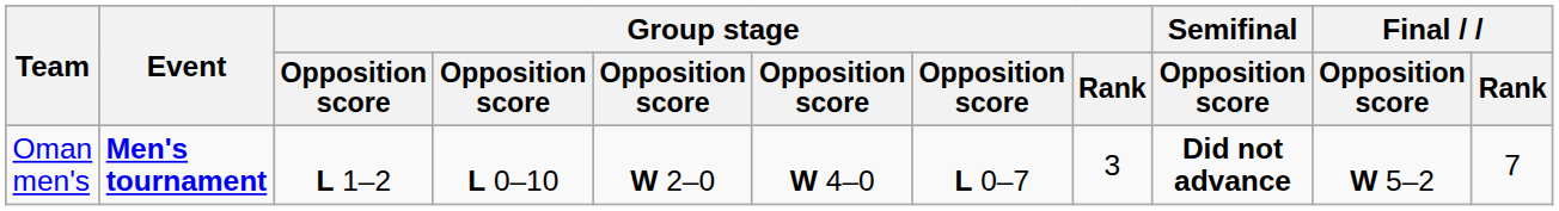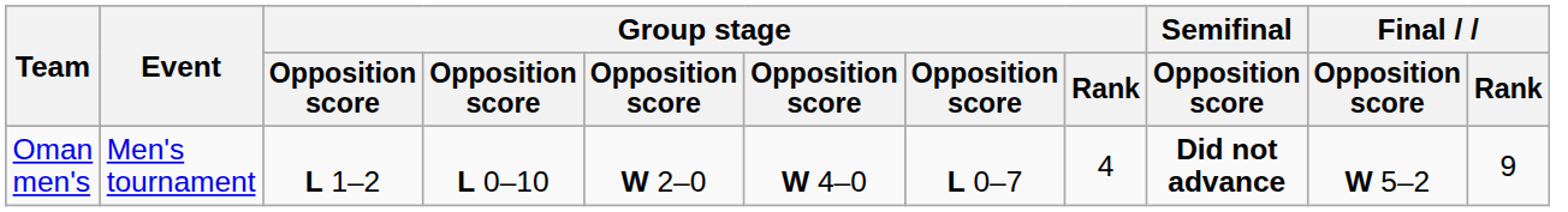Oman men's | Event: bold -> normal
Oman men's | Group stage / Rank: 3 -> 4
Oman men's | Final / Rank: 7 -> 9
